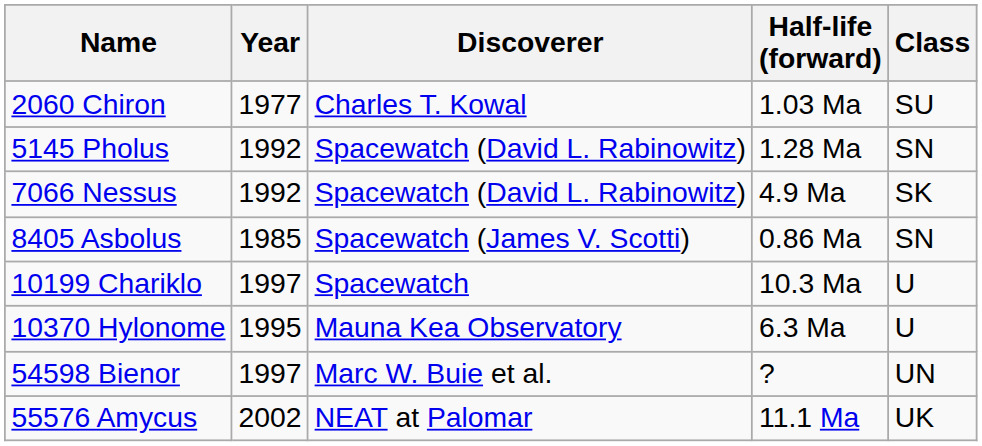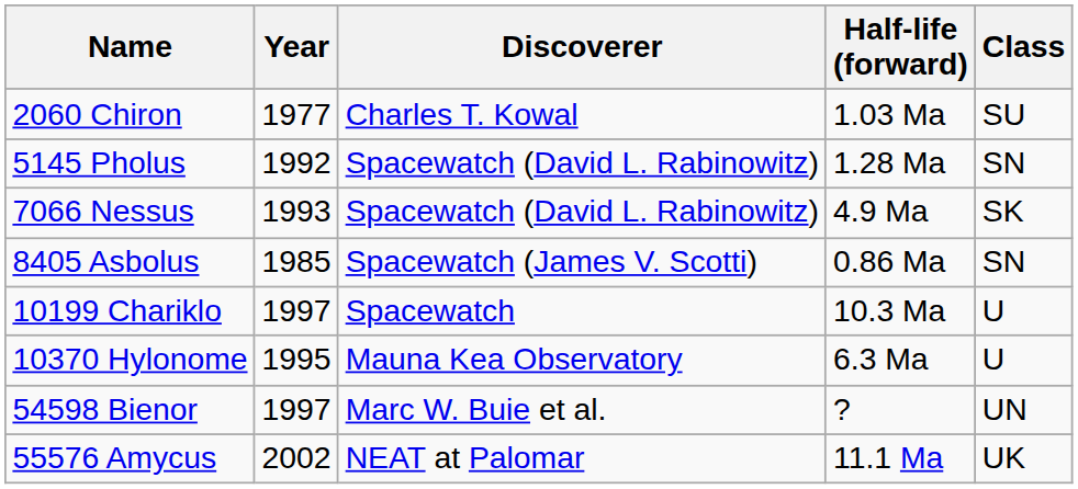7066 Nessus | Year: 1992 -> 1993
